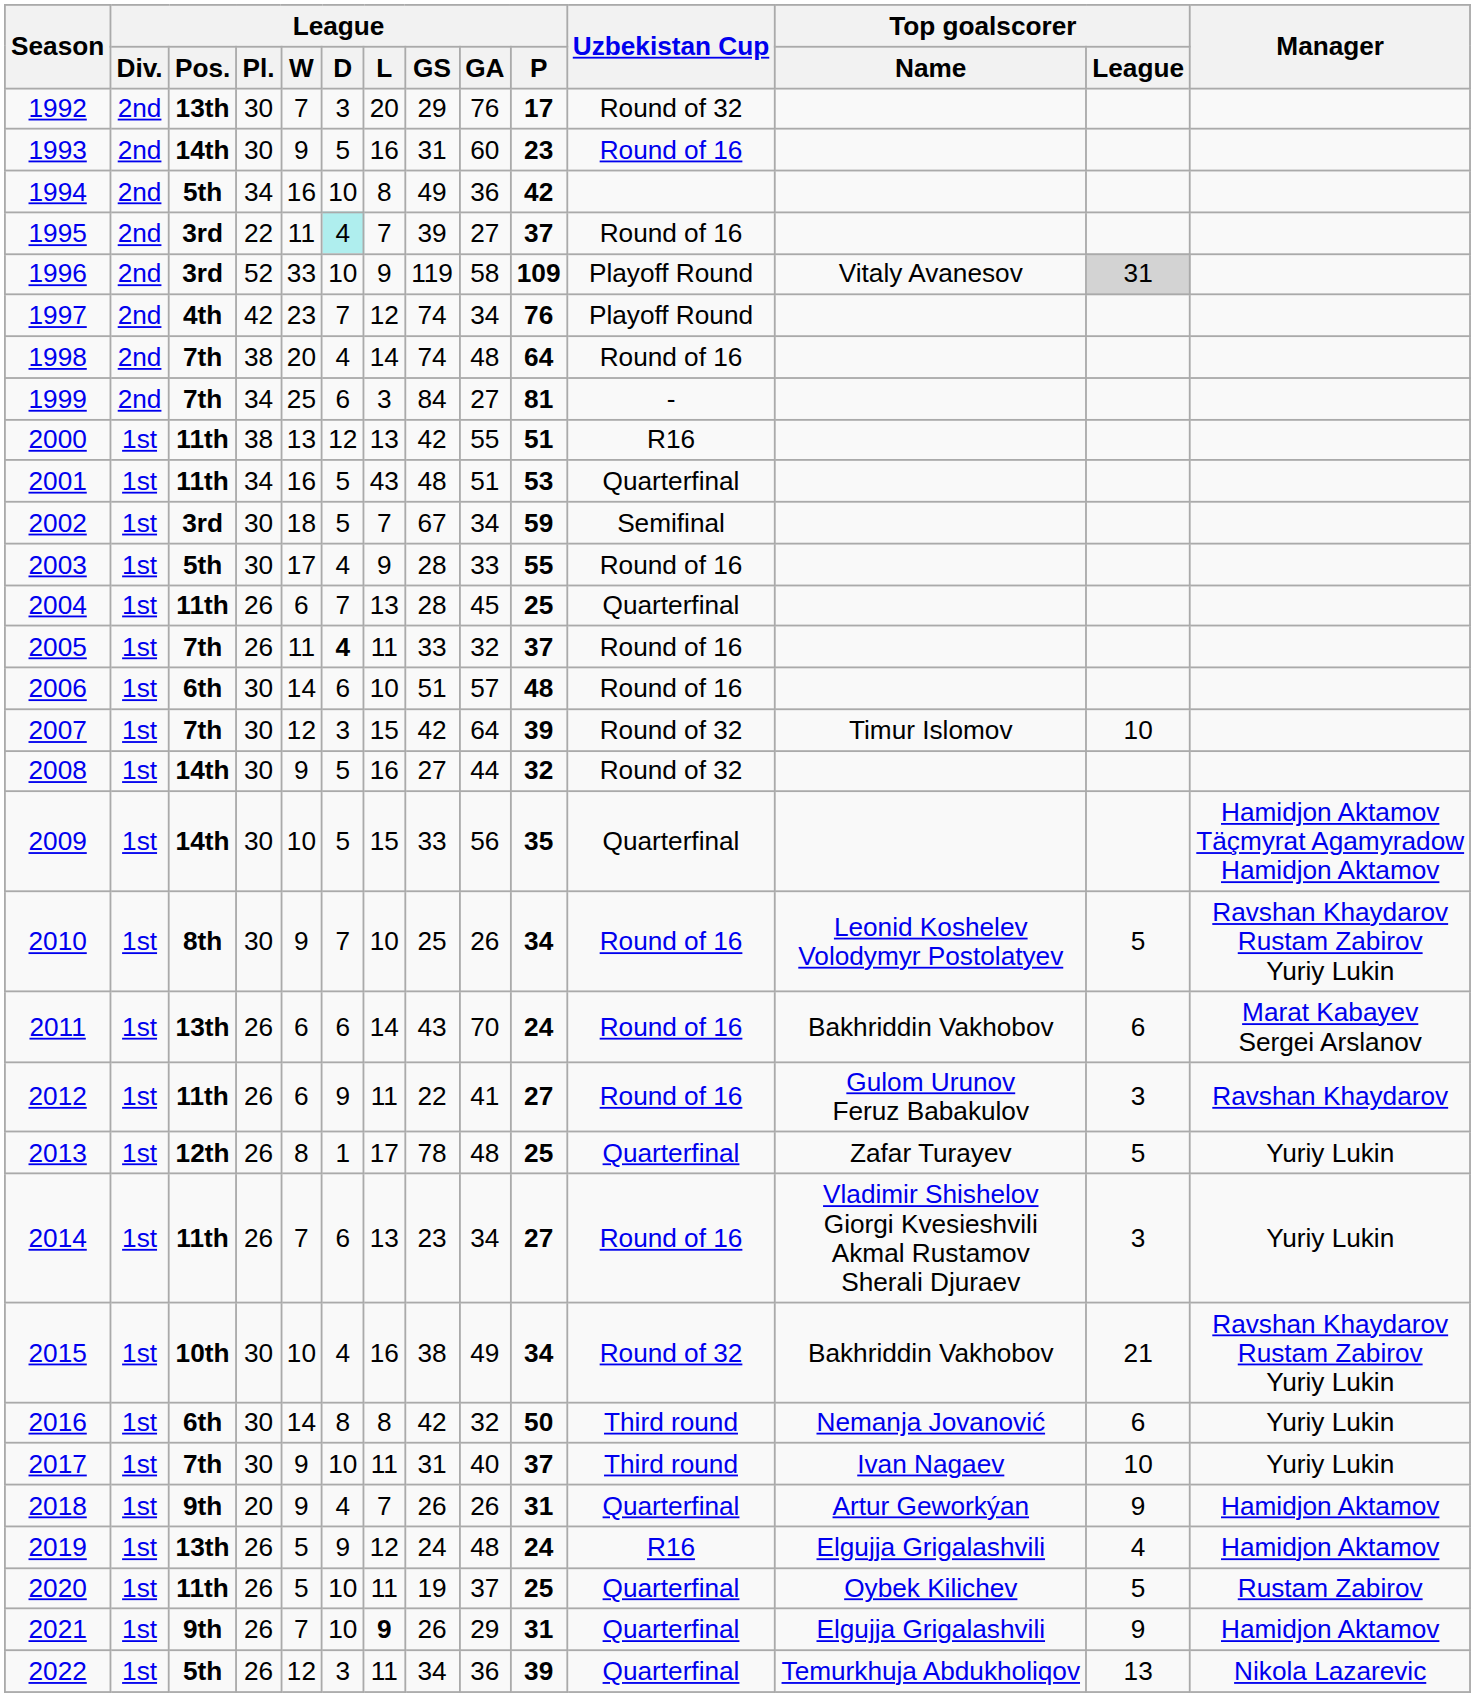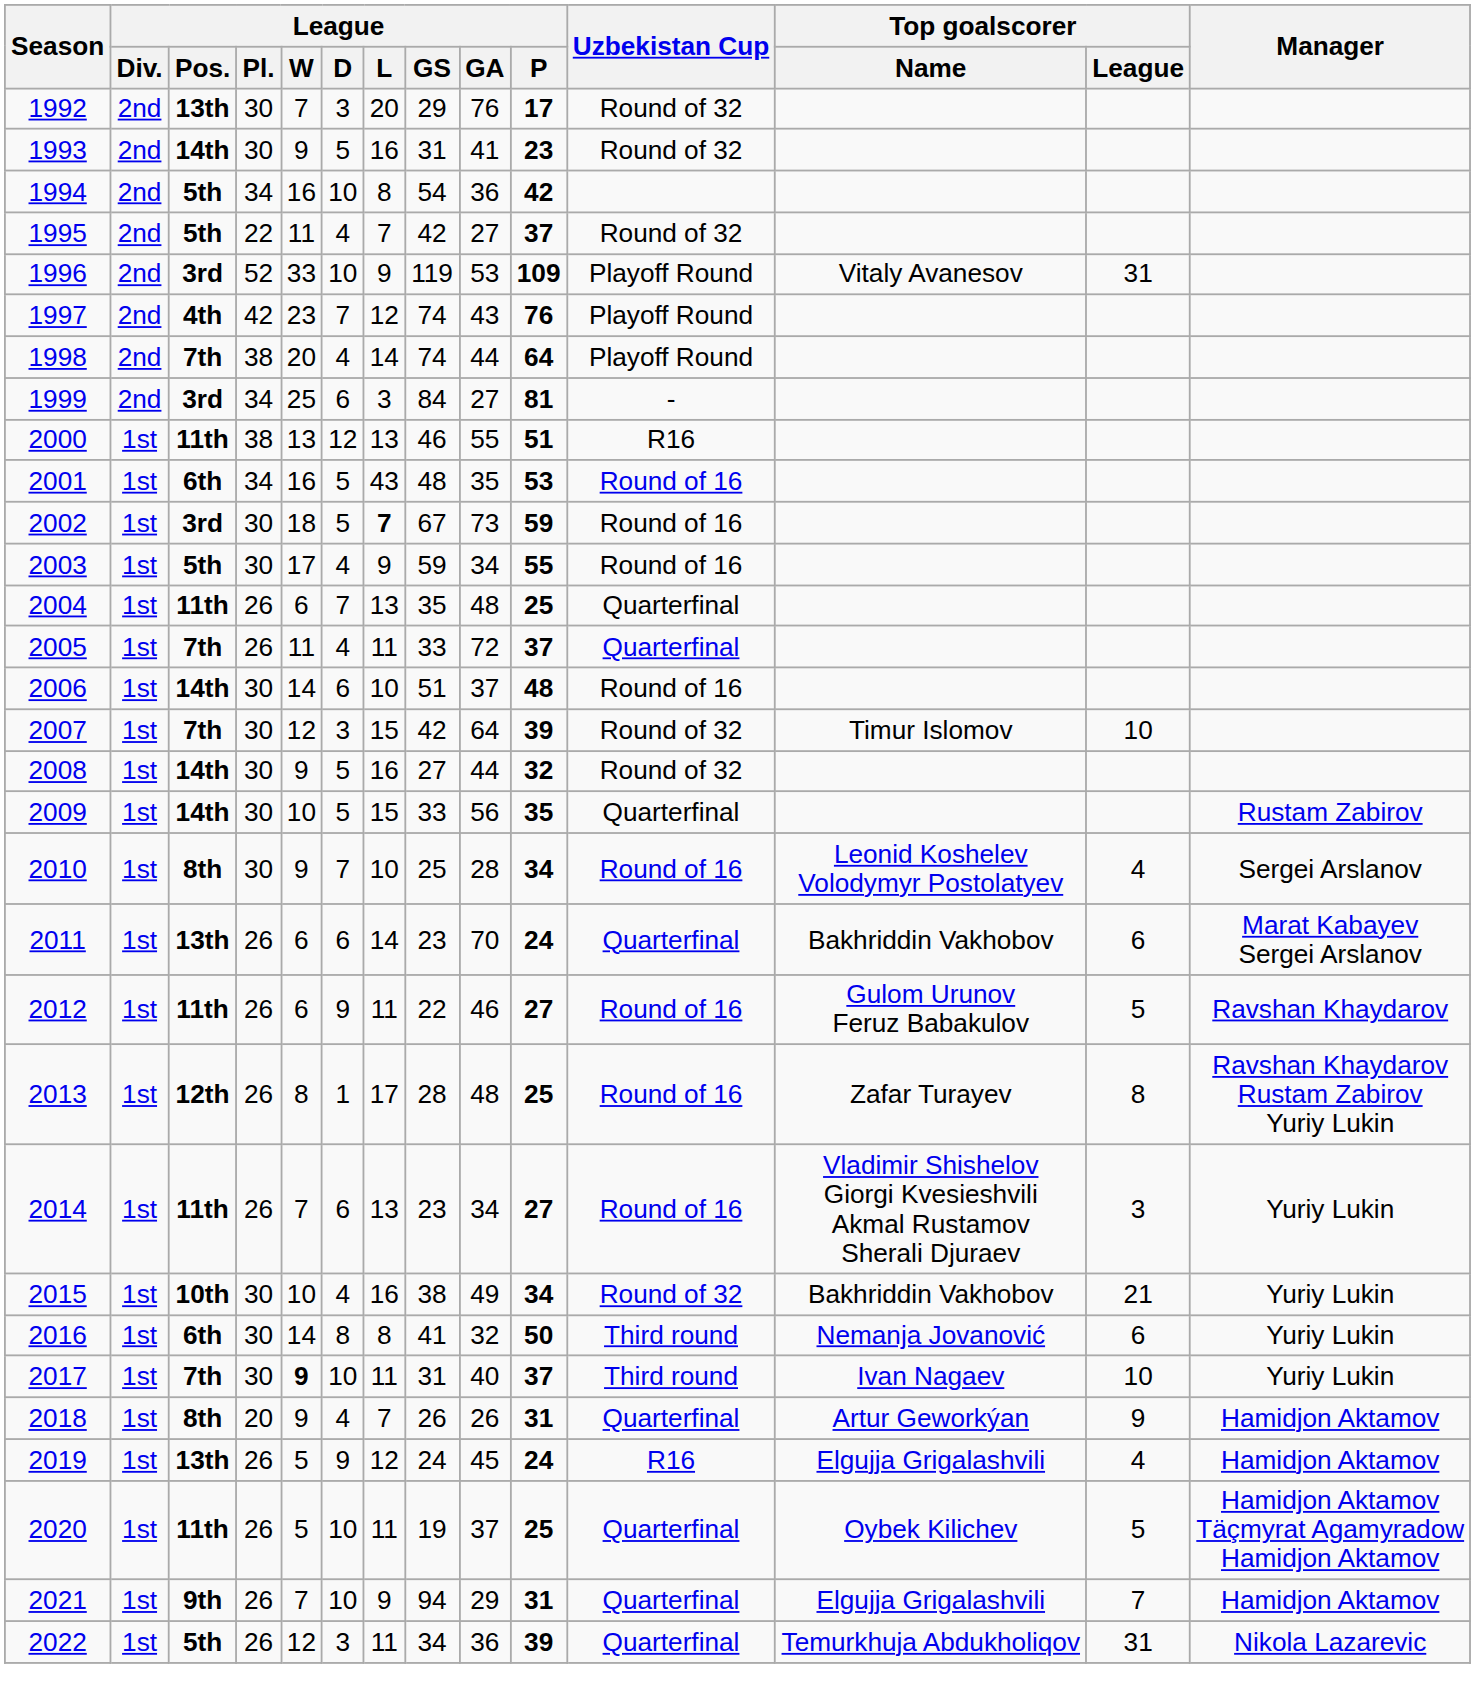1993 | League / GA: 60 -> 41
1993 | Uzbekistan Cup: Round of 16 -> Round of 32
1994 | League / GS: 49 -> 54
1995 | League / Pos.: 3rd -> 5th
1995 | League / D: paleturquoise background -> no background
1995 | League / GS: 39 -> 42
1995 | Uzbekistan Cup: Round of 16 -> Round of 32
1996 | League / GA: 58 -> 53
1996 | Top goalscorer / League: lightgrey background -> no background
1997 | League / GA: 34 -> 43
1998 | League / GA: 48 -> 44
1998 | Uzbekistan Cup: Round of 16 -> Playoff Round
1999 | League / Pos.: 7th -> 3rd
2000 | League / GS: 42 -> 46
2001 | League / Pos.: 11th -> 6th
2001 | League / GA: 51 -> 35
2001 | Uzbekistan Cup: Quarterfinal -> Round of 16
2002 | League / L: normal -> bold
2002 | League / GA: 34 -> 73
2002 | Uzbekistan Cup: Semifinal -> Round of 16
2003 | League / GS: 28 -> 59
2003 | League / GA: 33 -> 34
2004 | League / GS: 28 -> 35
2004 | League / GA: 45 -> 48
2005 | League / D: bold -> normal
2005 | League / GA: 32 -> 72
2005 | Uzbekistan Cup: Round of 16 -> Quarterfinal
2006 | League / Pos.: 6th -> 14th
2006 | League / GA: 57 -> 37
2009 | Manager: Hamidjon Aktamov Täçmyrat Agamyradow Hamidjon Aktamov -> Rustam Zabirov
2010 | League / GA: 26 -> 28
2010 | Top goalscorer / League: 5 -> 4
2010 | Manager: Ravshan Khaydarov Rustam Zabirov Yuriy Lukin -> Sergei Arslanov
2011 | League / GS: 43 -> 23
2011 | Uzbekistan Cup: Round of 16 -> Quarterfinal
2012 | League / GA: 41 -> 46
2012 | Top goalscorer / League: 3 -> 5
2013 | League / GS: 78 -> 28
2013 | Uzbekistan Cup: Quarterfinal -> Round of 16
2013 | Top goalscorer / League: 5 -> 8
2013 | Manager: Yuriy Lukin -> Ravshan Khaydarov Rustam Zabirov Yuriy Lukin
2015 | Manager: Ravshan Khaydarov Rustam Zabirov Yuriy Lukin -> Yuriy Lukin
2016 | League / GS: 42 -> 41
2017 | League / W: normal -> bold
2018 | League / Pos.: 9th -> 8th
2019 | League / GA: 48 -> 45
2020 | Manager: Rustam Zabirov -> Hamidjon Aktamov Täçmyrat Agamyradow Hamidjon Aktamov
2021 | League / L: bold -> normal
2021 | League / GS: 26 -> 94
2021 | Top goalscorer / League: 9 -> 7
2022 | Top goalscorer / League: 13 -> 31
